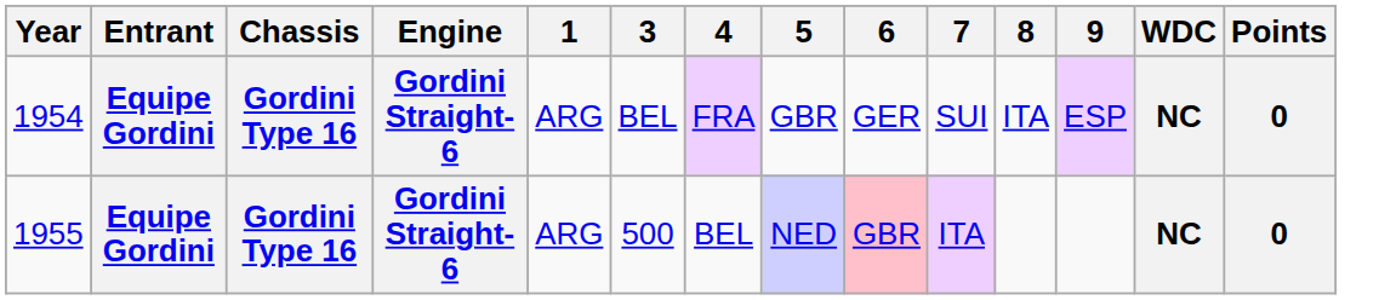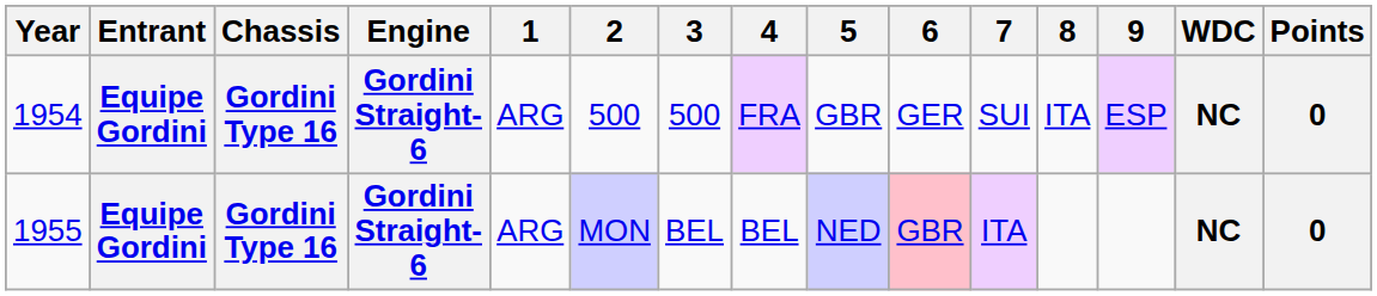+ column: 2 | 500 | MON
1954 | 3: BEL -> 500
1955 | 3: 500 -> BEL
